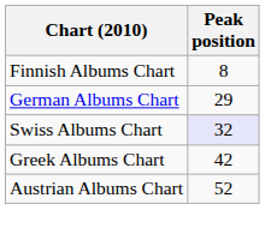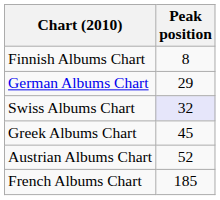Greek Albums Chart | Peak position: 42 -> 45
+ row: French Albums Chart | 185
